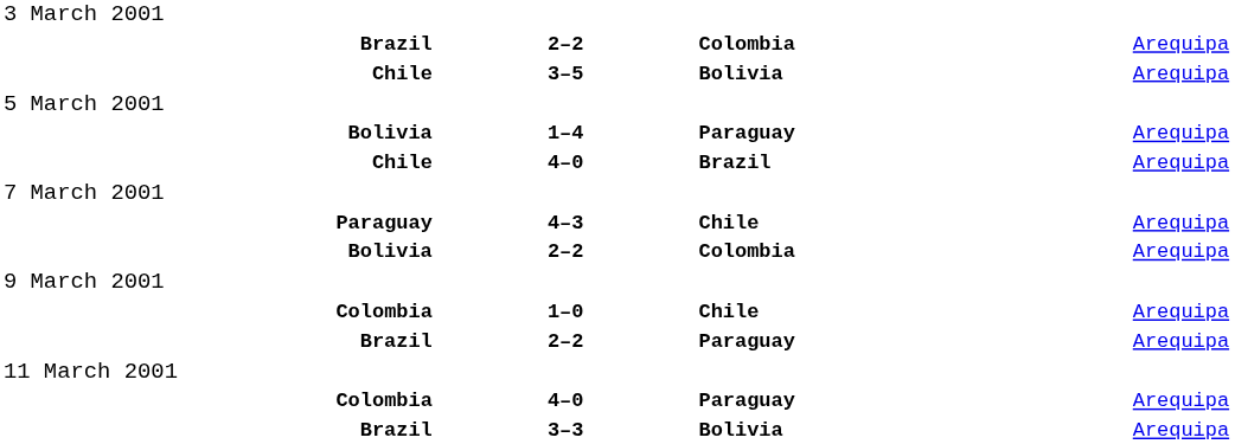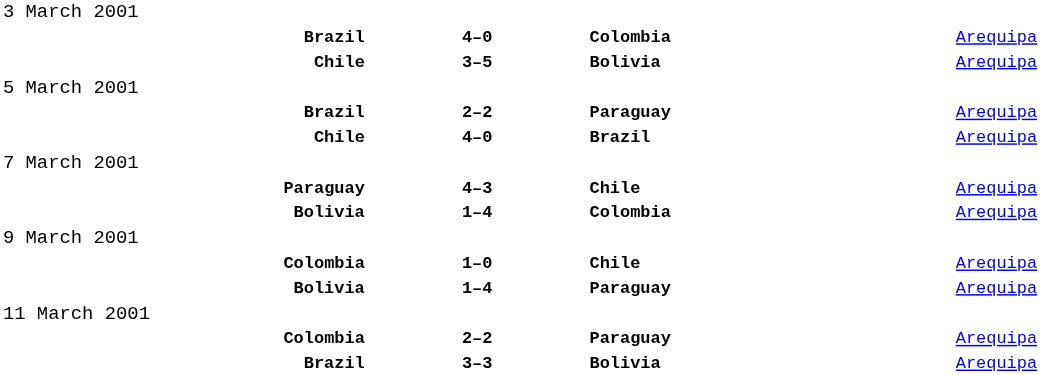Brazil / Colombia | column 2: 2–2 -> 4–0
rows swapped: Bolivia / Paraguay <-> Brazil / Paraguay
Bolivia / Colombia | column 2: 2–2 -> 1–4
Colombia / Paraguay | column 2: 4–0 -> 2–2
